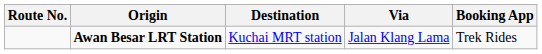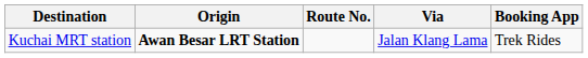columns swapped: Route No. <-> Destination
